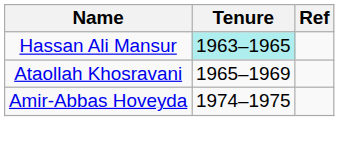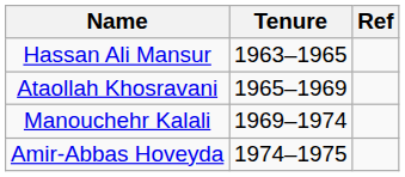Hassan Ali Mansur | Tenure: paleturquoise background -> no background
+ row: Manouchehr Kalali | 1969–1974
